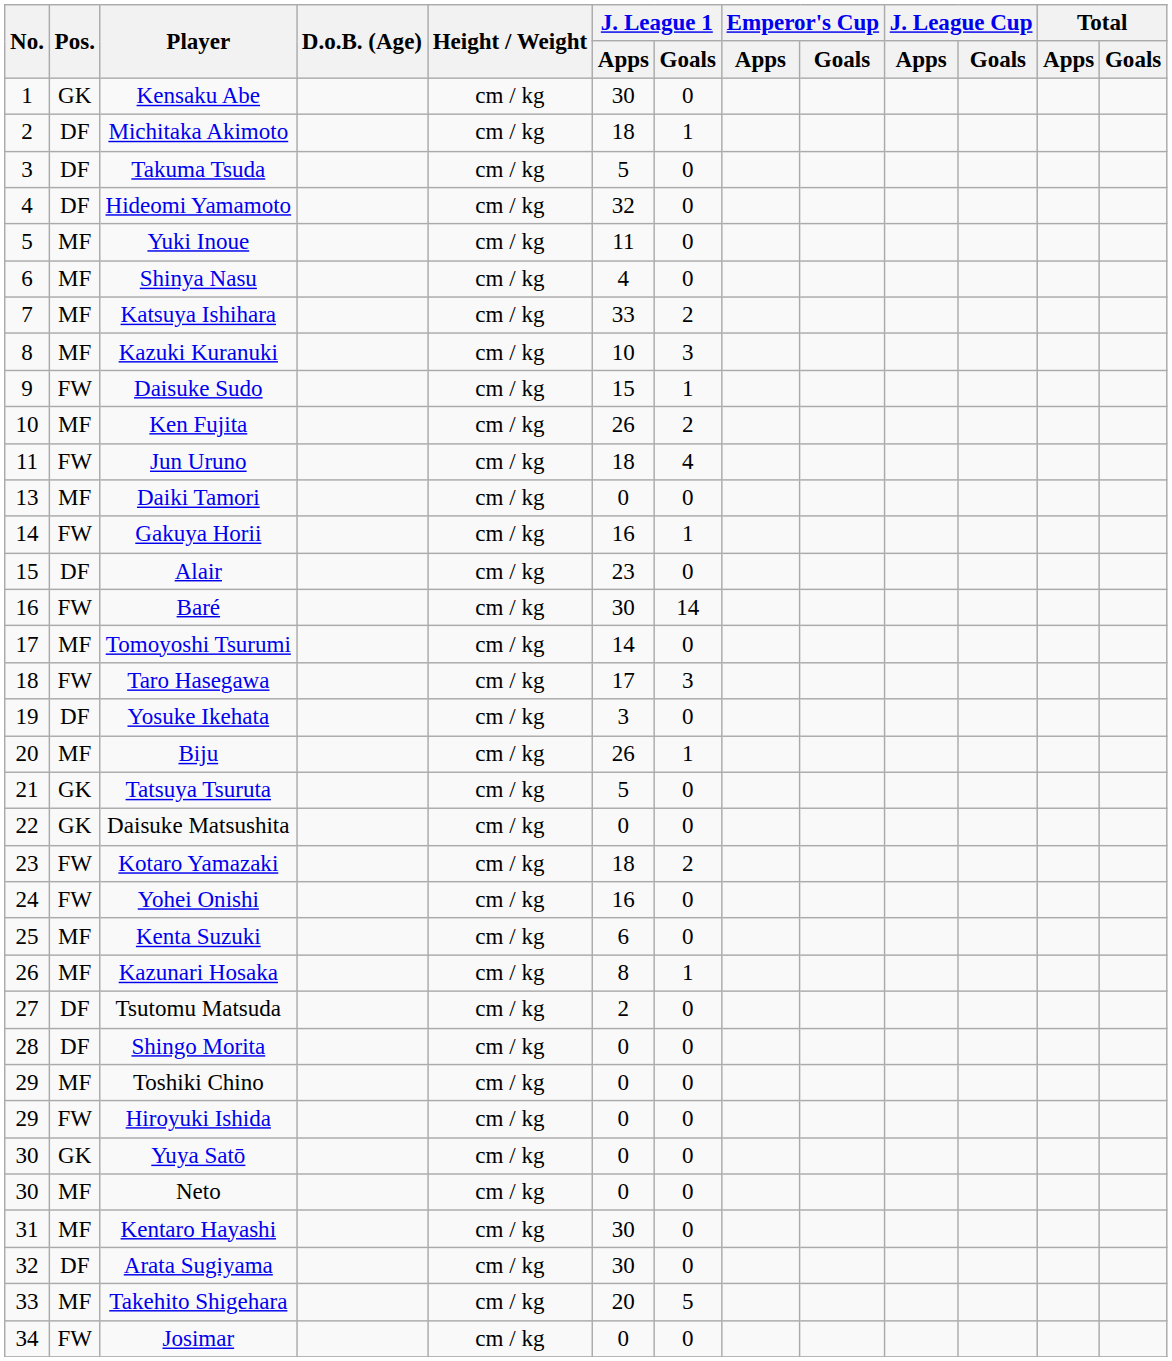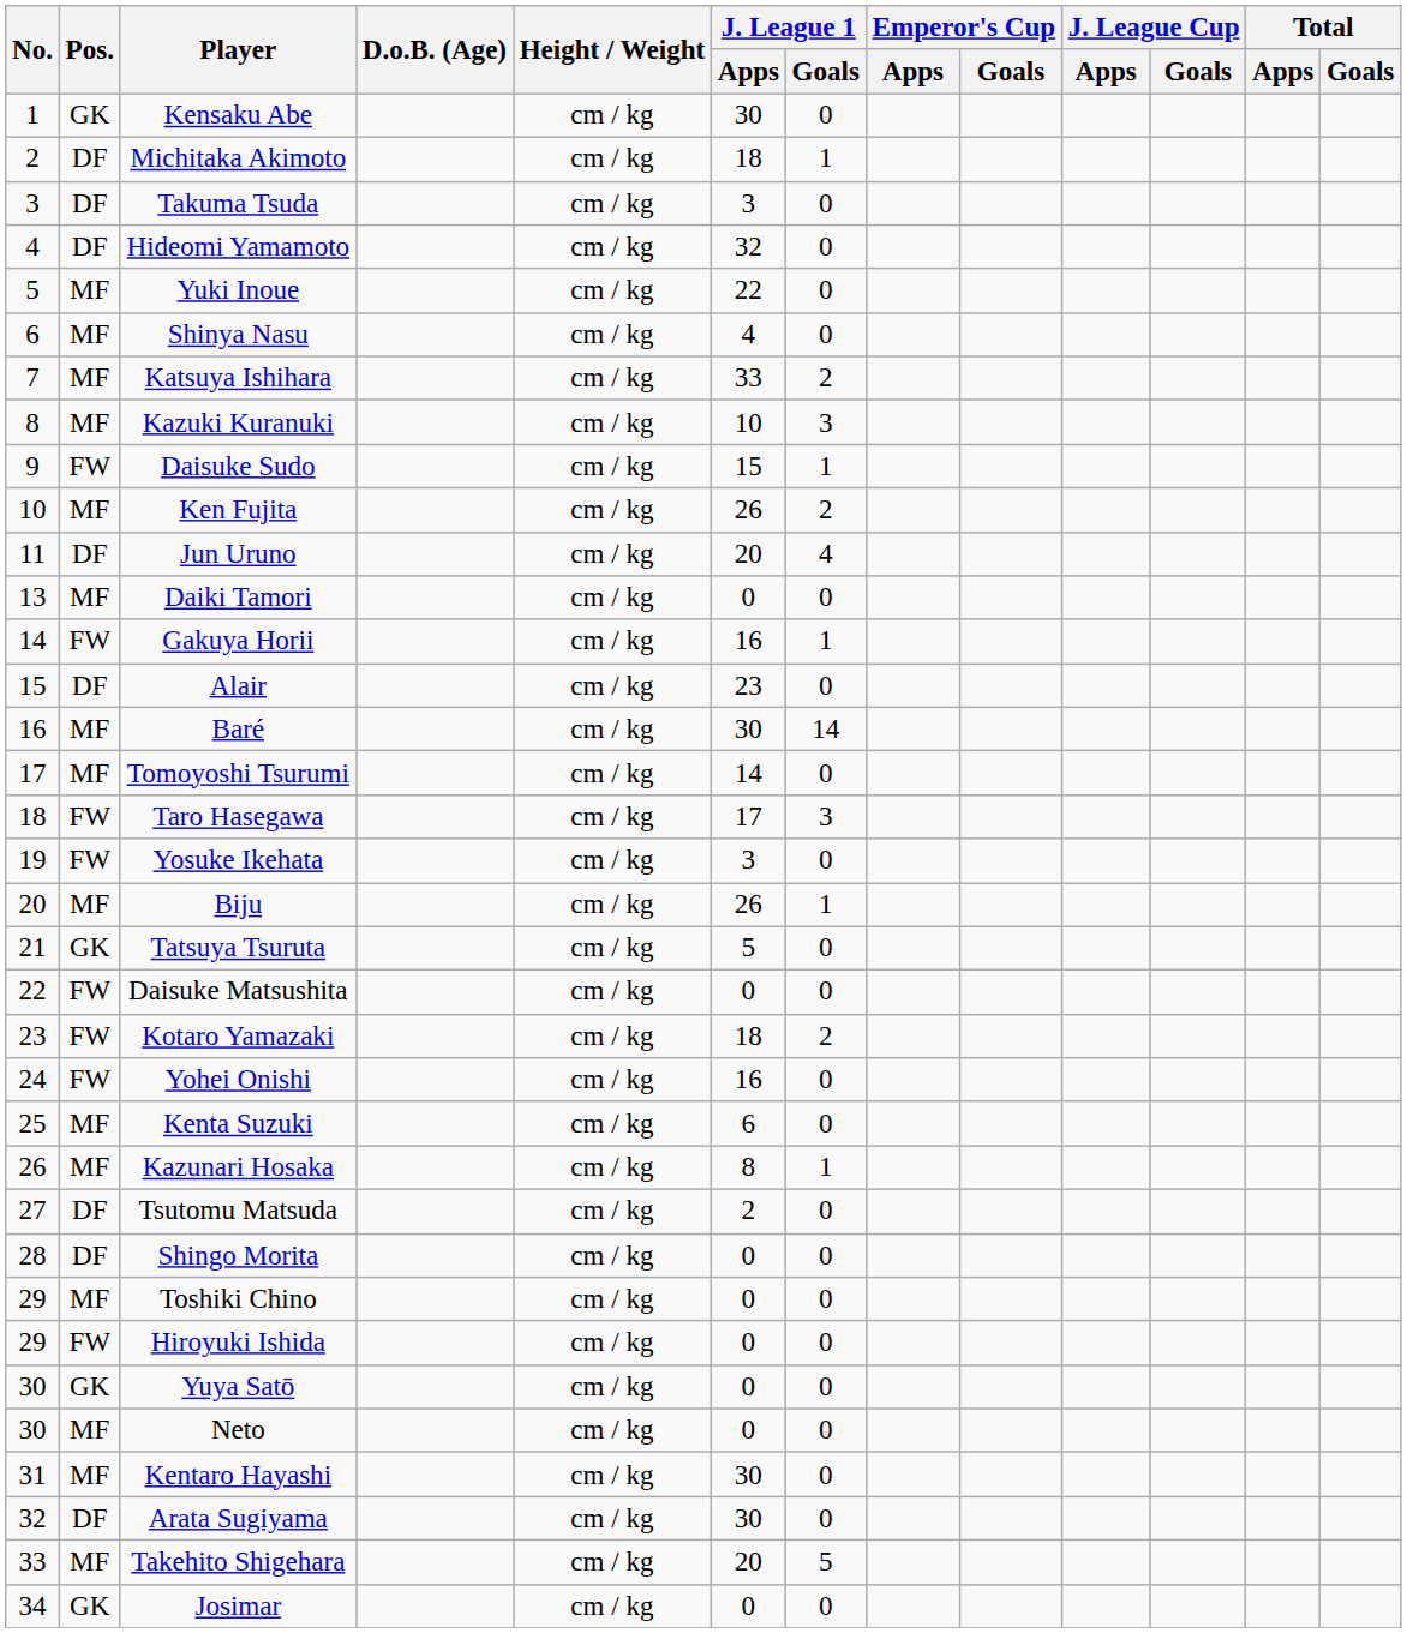Takuma Tsuda | J. League 1 / Apps: 5 -> 3
Yuki Inoue | J. League 1 / Apps: 11 -> 22
Jun Uruno | Pos.: FW -> DF
Jun Uruno | J. League 1 / Apps: 18 -> 20
Baré | Pos.: FW -> MF
Yosuke Ikehata | Pos.: DF -> FW
Daisuke Matsushita | Pos.: GK -> FW
Josimar | Pos.: FW -> GK
